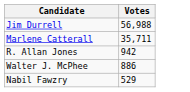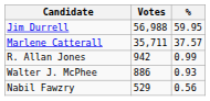+ column: % | 59.95 | 37.57 | 0.99 | 0.93 | 0.56
